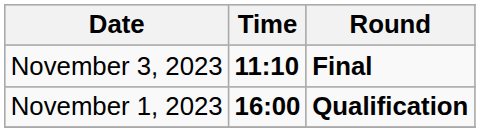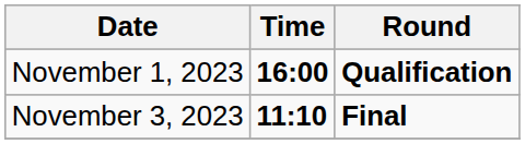rows swapped: November 1, 2023 <-> November 3, 2023
